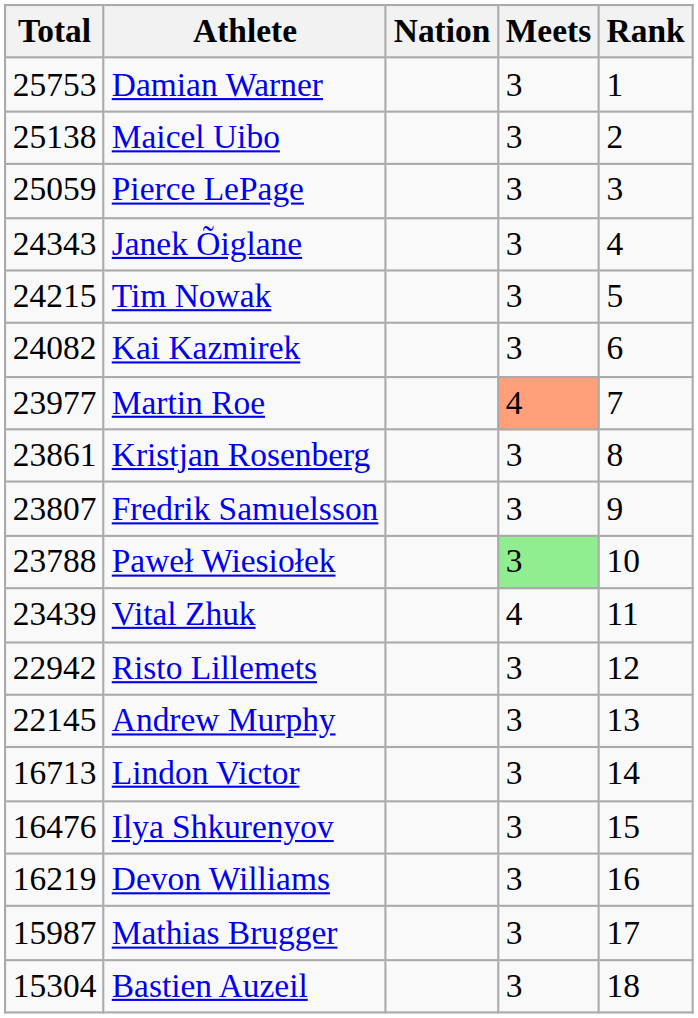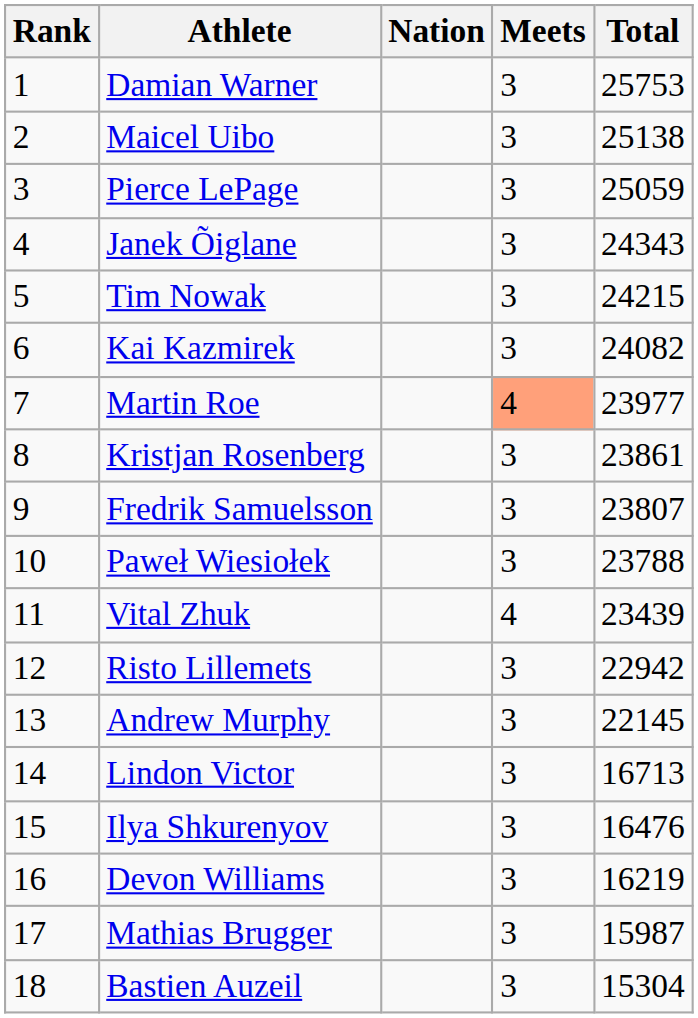columns swapped: Rank <-> Total
Paweł Wiesiołek | Meets: lightgreen background -> no background
